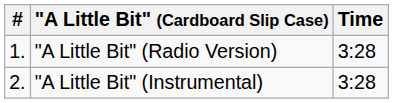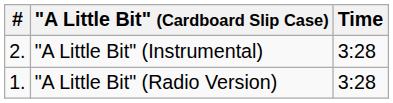rows swapped: "A Little Bit" (Radio Version) <-> "A Little Bit" (Instrumental)
